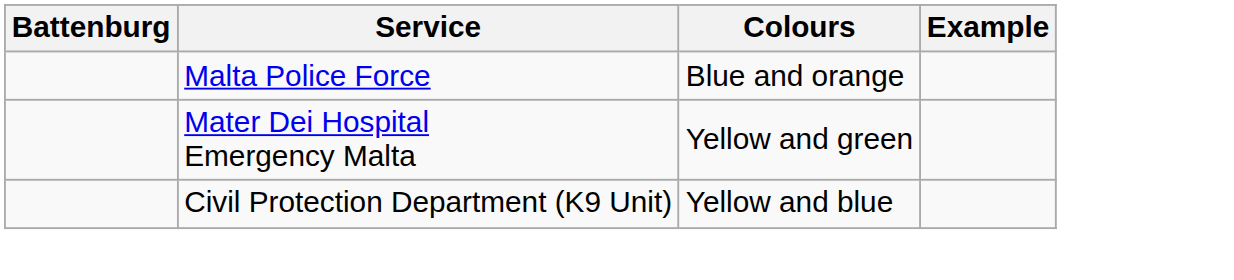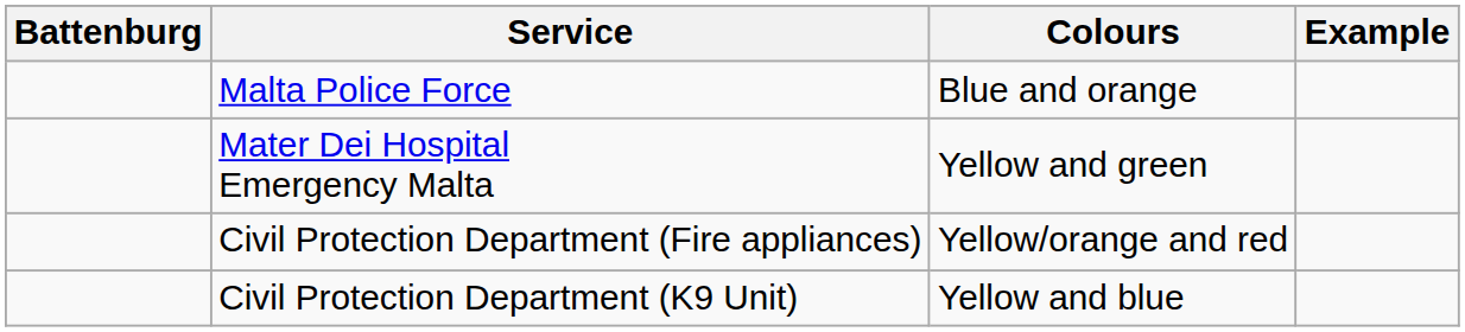+ row: Civil Protection Department (Fire appliances) | Yellow/orange and red
